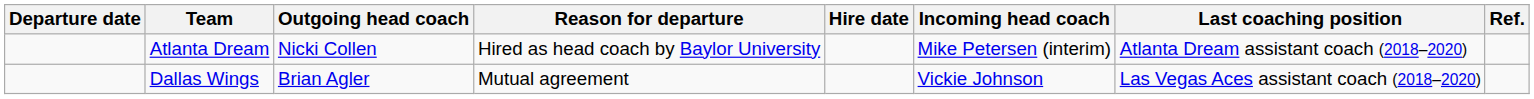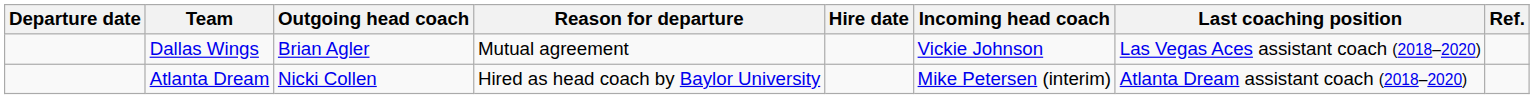rows swapped: Dallas Wings <-> Atlanta Dream
